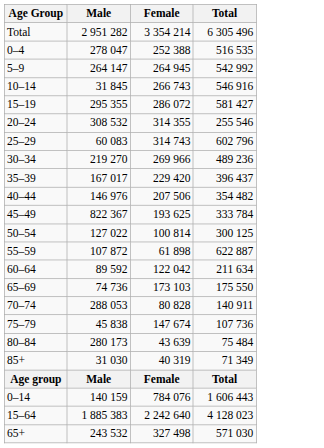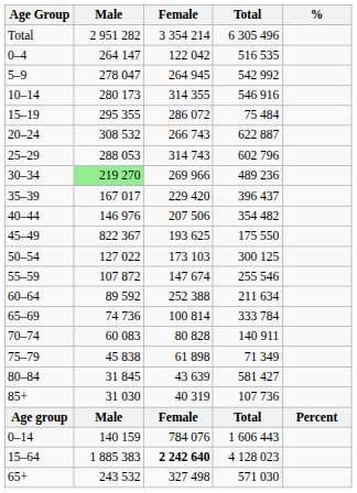+ column: % | Percent
0–4 | Male: 278 047 -> 264 147
0–4 | Female: 252 388 -> 122 042
5–9 | Male: 264 147 -> 278 047
10–14 | Male: 31 845 -> 280 173
10–14 | Female: 266 743 -> 314 355
15–19 | Total: 581 427 -> 75 484
20–24 | Female: 314 355 -> 266 743
20–24 | Total: 255 546 -> 622 887
25–29 | Male: 60 083 -> 288 053
30–34 | Male: no background -> lightgreen background
45–49 | Total: 333 784 -> 175 550
50–54 | Female: 100 814 -> 173 103
55–59 | Female: 61 898 -> 147 674
55–59 | Total: 622 887 -> 255 546
60–64 | Female: 122 042 -> 252 388
65–69 | Female: 173 103 -> 100 814
65–69 | Total: 175 550 -> 333 784
70–74 | Male: 288 053 -> 60 083
75–79 | Female: 147 674 -> 61 898
75–79 | Total: 107 736 -> 71 349
80–84 | Male: 280 173 -> 31 845
80–84 | Total: 75 484 -> 581 427
85+ | Total: 71 349 -> 107 736
15–64 | Female: normal -> bold
